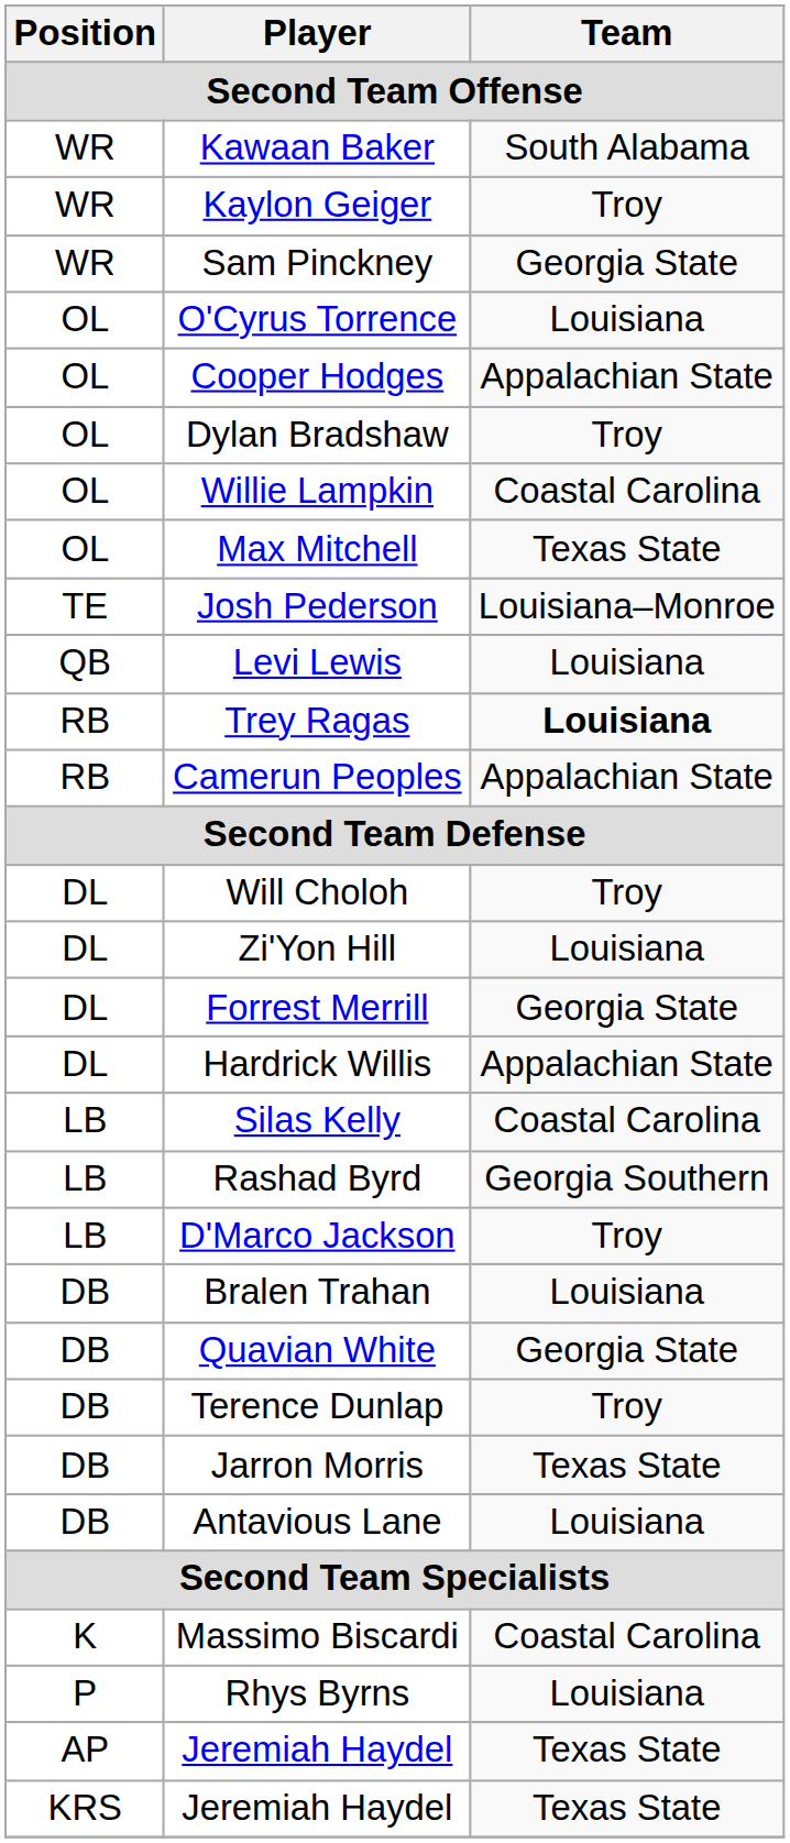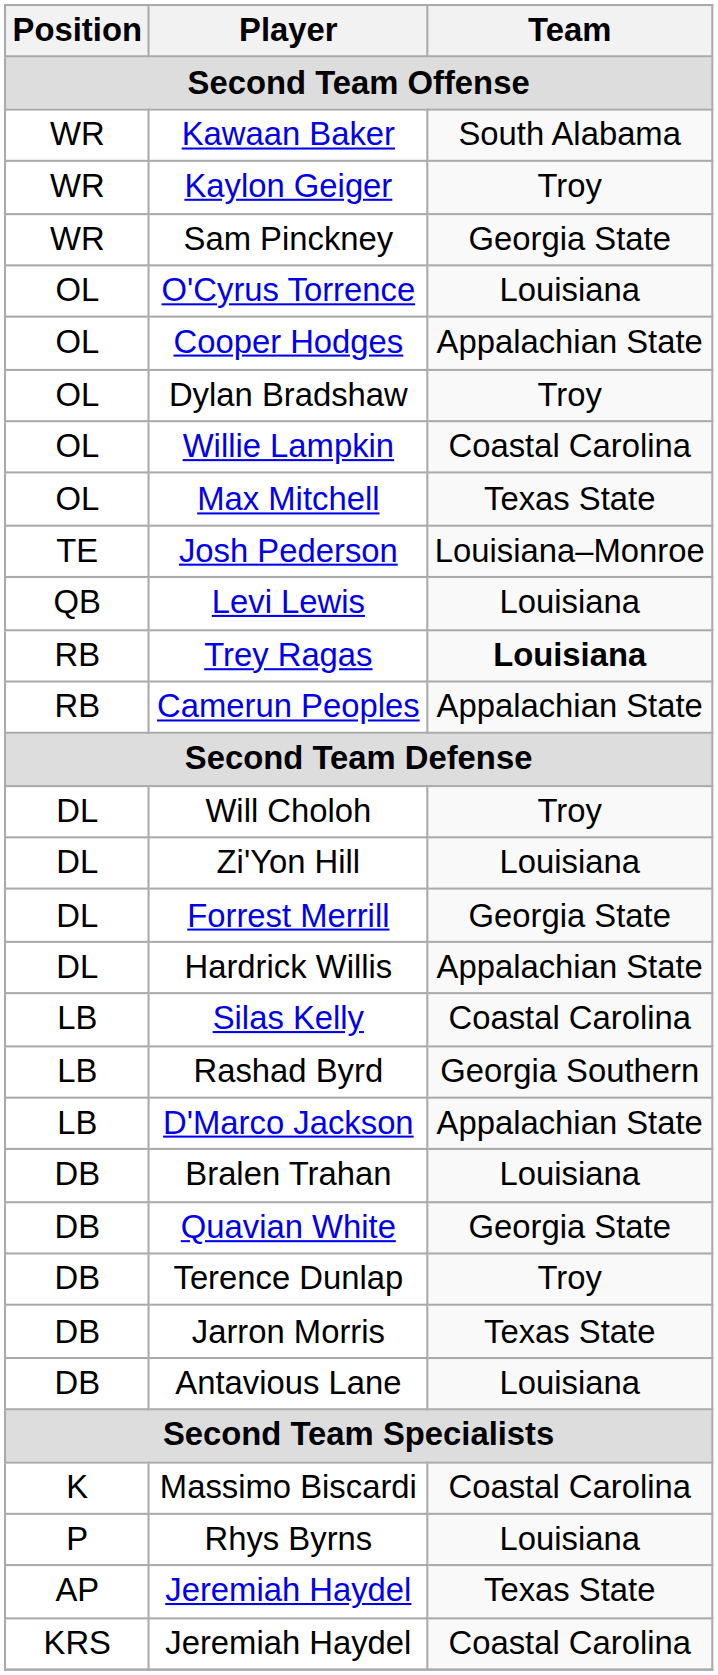D'Marco Jackson | Team: Troy -> Appalachian State
KRS / Jeremiah Haydel | Team: Texas State -> Coastal Carolina
